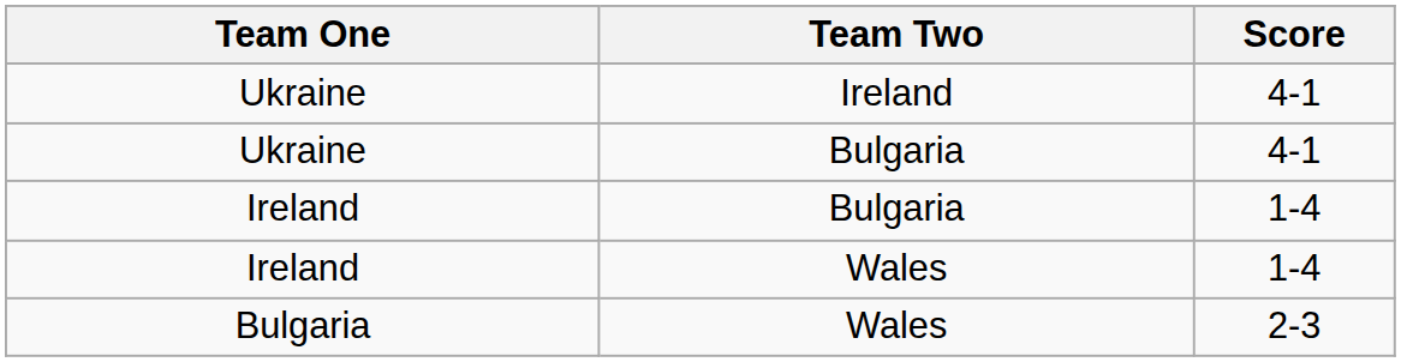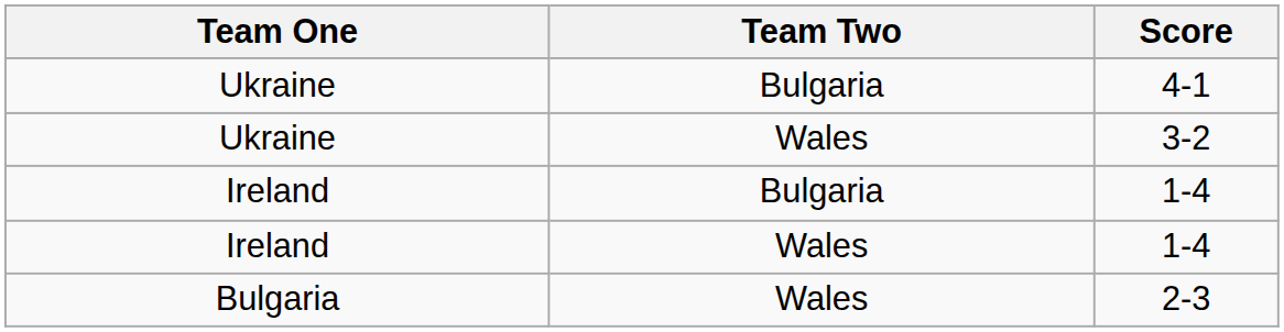- row: Ukraine | Ireland | 4-1
+ row: Ukraine | Wales | 3-2
